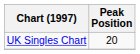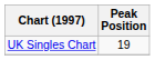UK Singles Chart | Peak Position: 20 -> 19
